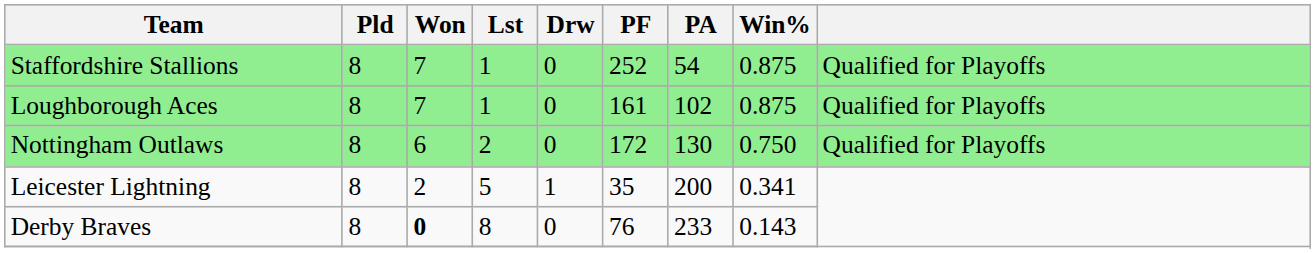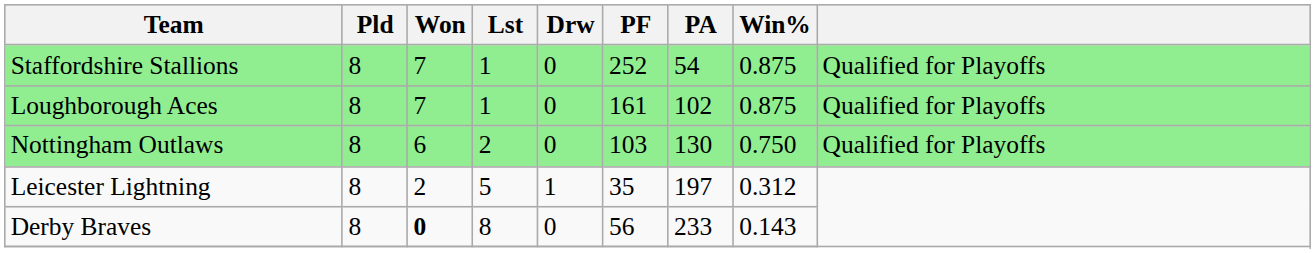Nottingham Outlaws | PF: 172 -> 103
Leicester Lightning | PA: 200 -> 197
Leicester Lightning | Win%: 0.341 -> 0.312
Derby Braves | PF: 76 -> 56
